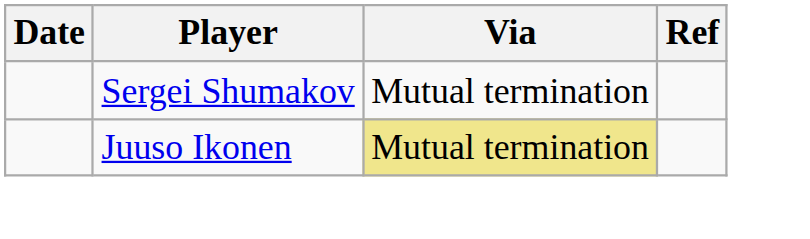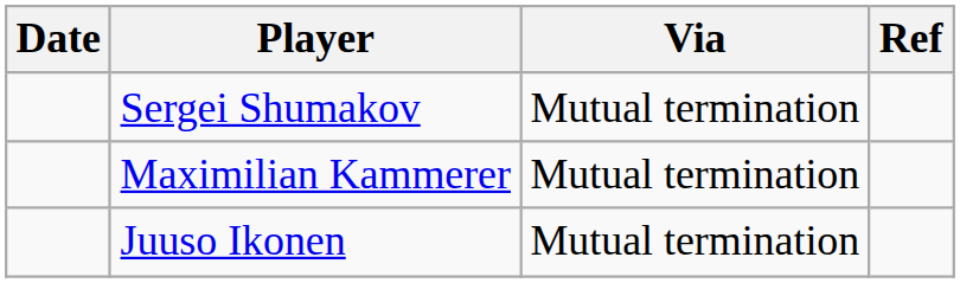+ row: Maximilian Kammerer | Mutual termination
Juuso Ikonen | Via: khaki background -> no background
